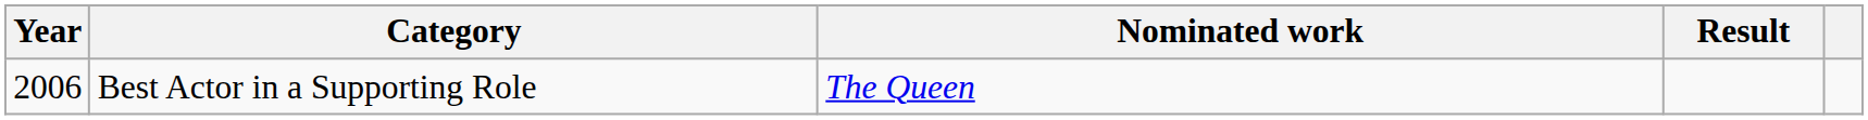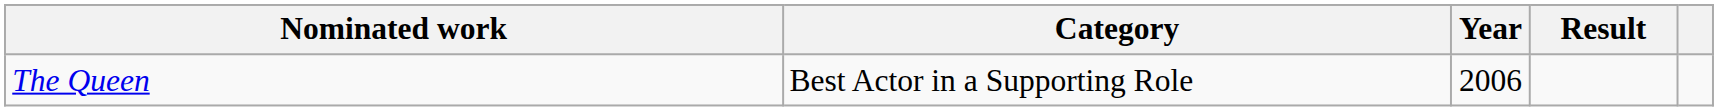columns swapped: Year <-> Nominated work
